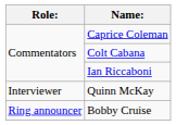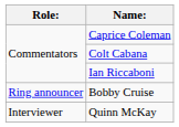rows swapped: Bobby Cruise <-> Quinn McKay
